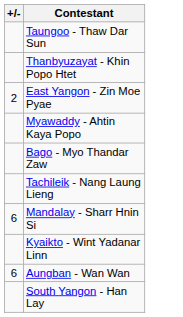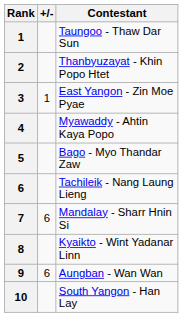+ column: Rank | 1 | 2 | 3 | 4 | 5 | 6 | 7 | 8 | 9 | 10
East Yangon - Zin Moe Pyae | +/-: 2 -> 1
